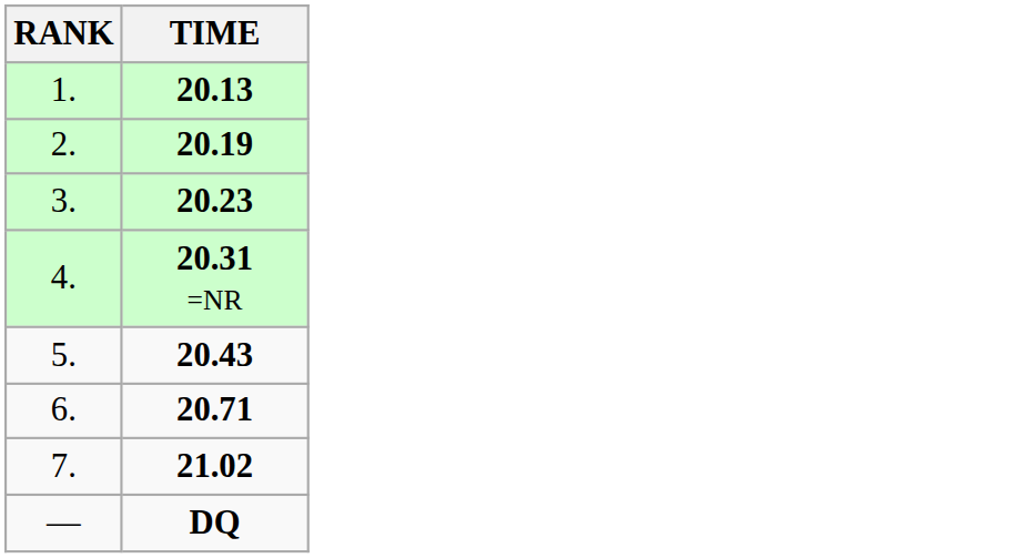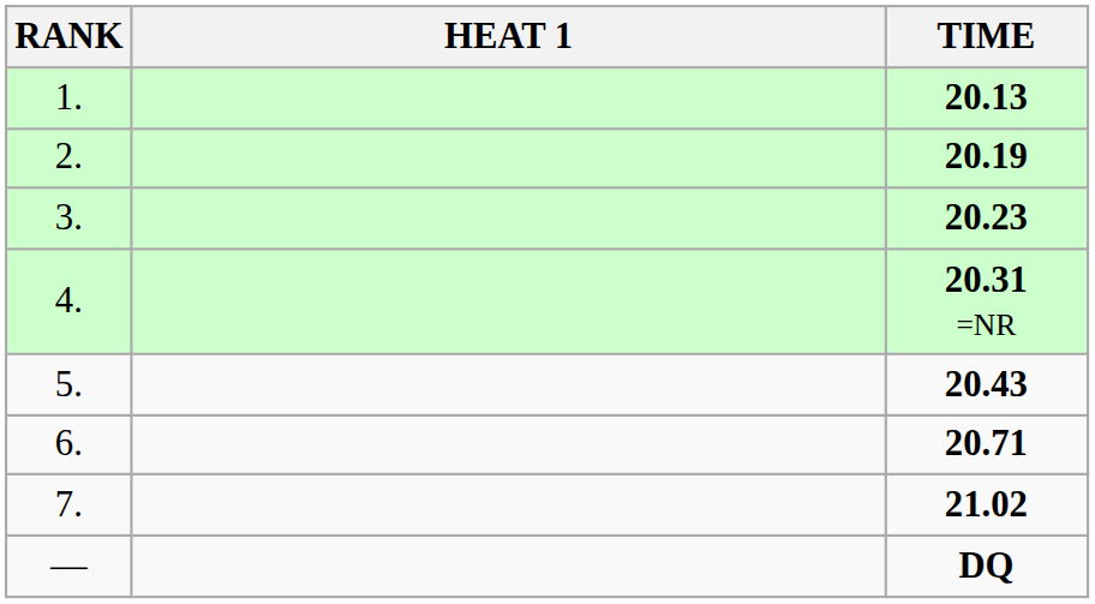+ column: HEAT 1
